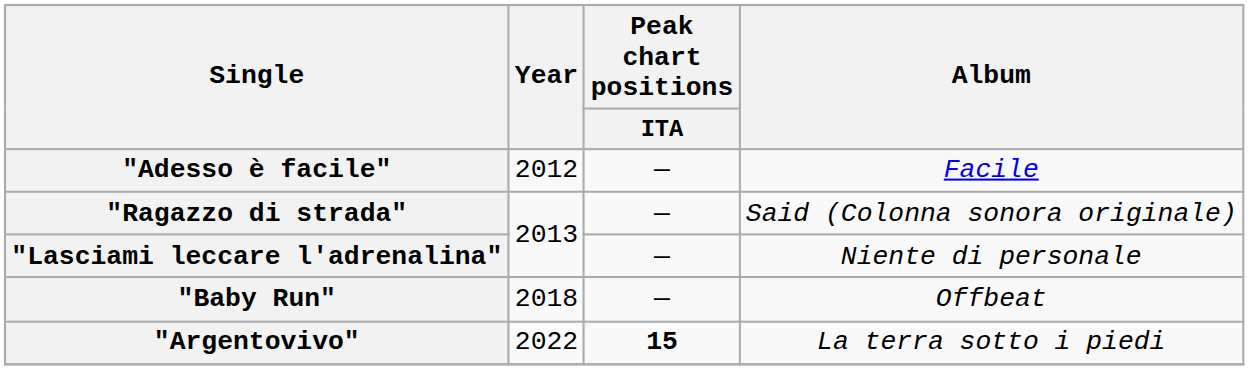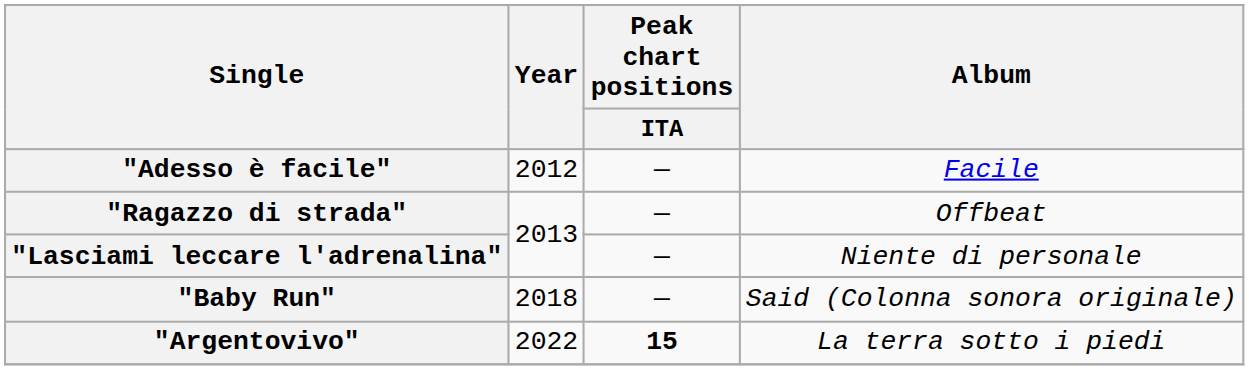"Ragazzo di strada" | Album: Said (Colonna sonora originale) -> Offbeat
"Baby Run" | Album: Offbeat -> Said (Colonna sonora originale)
